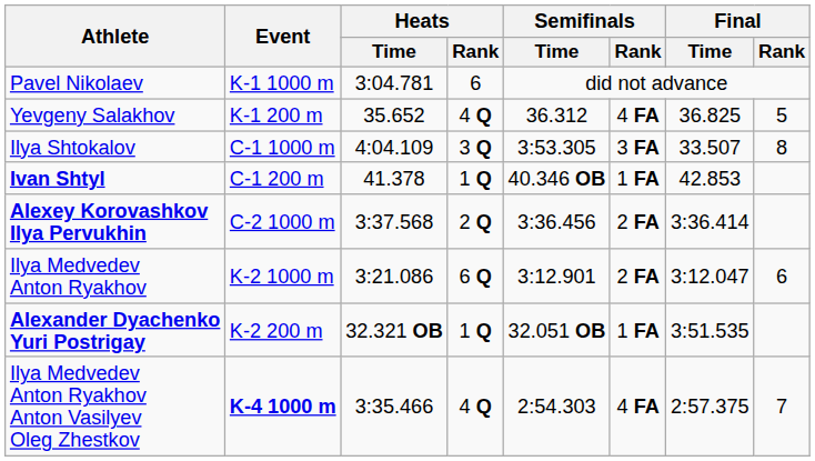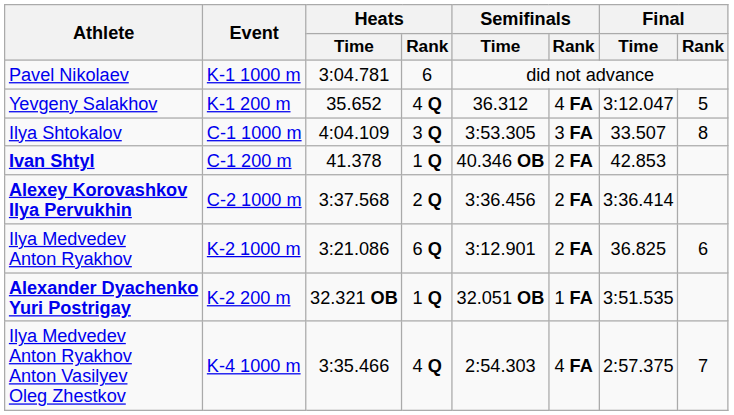Yevgeny Salakhov | Final / Time: 36.825 -> 3:12.047
Ivan Shtyl | Semifinals / Rank: 1 FA -> 2 FA
Ilya Medvedev Anton Ryakhov | Final / Time: 3:12.047 -> 36.825
Ilya Medvedev Anton Ryakhov Anton Vasilyev Oleg Zhestkov | Event: bold -> normal
